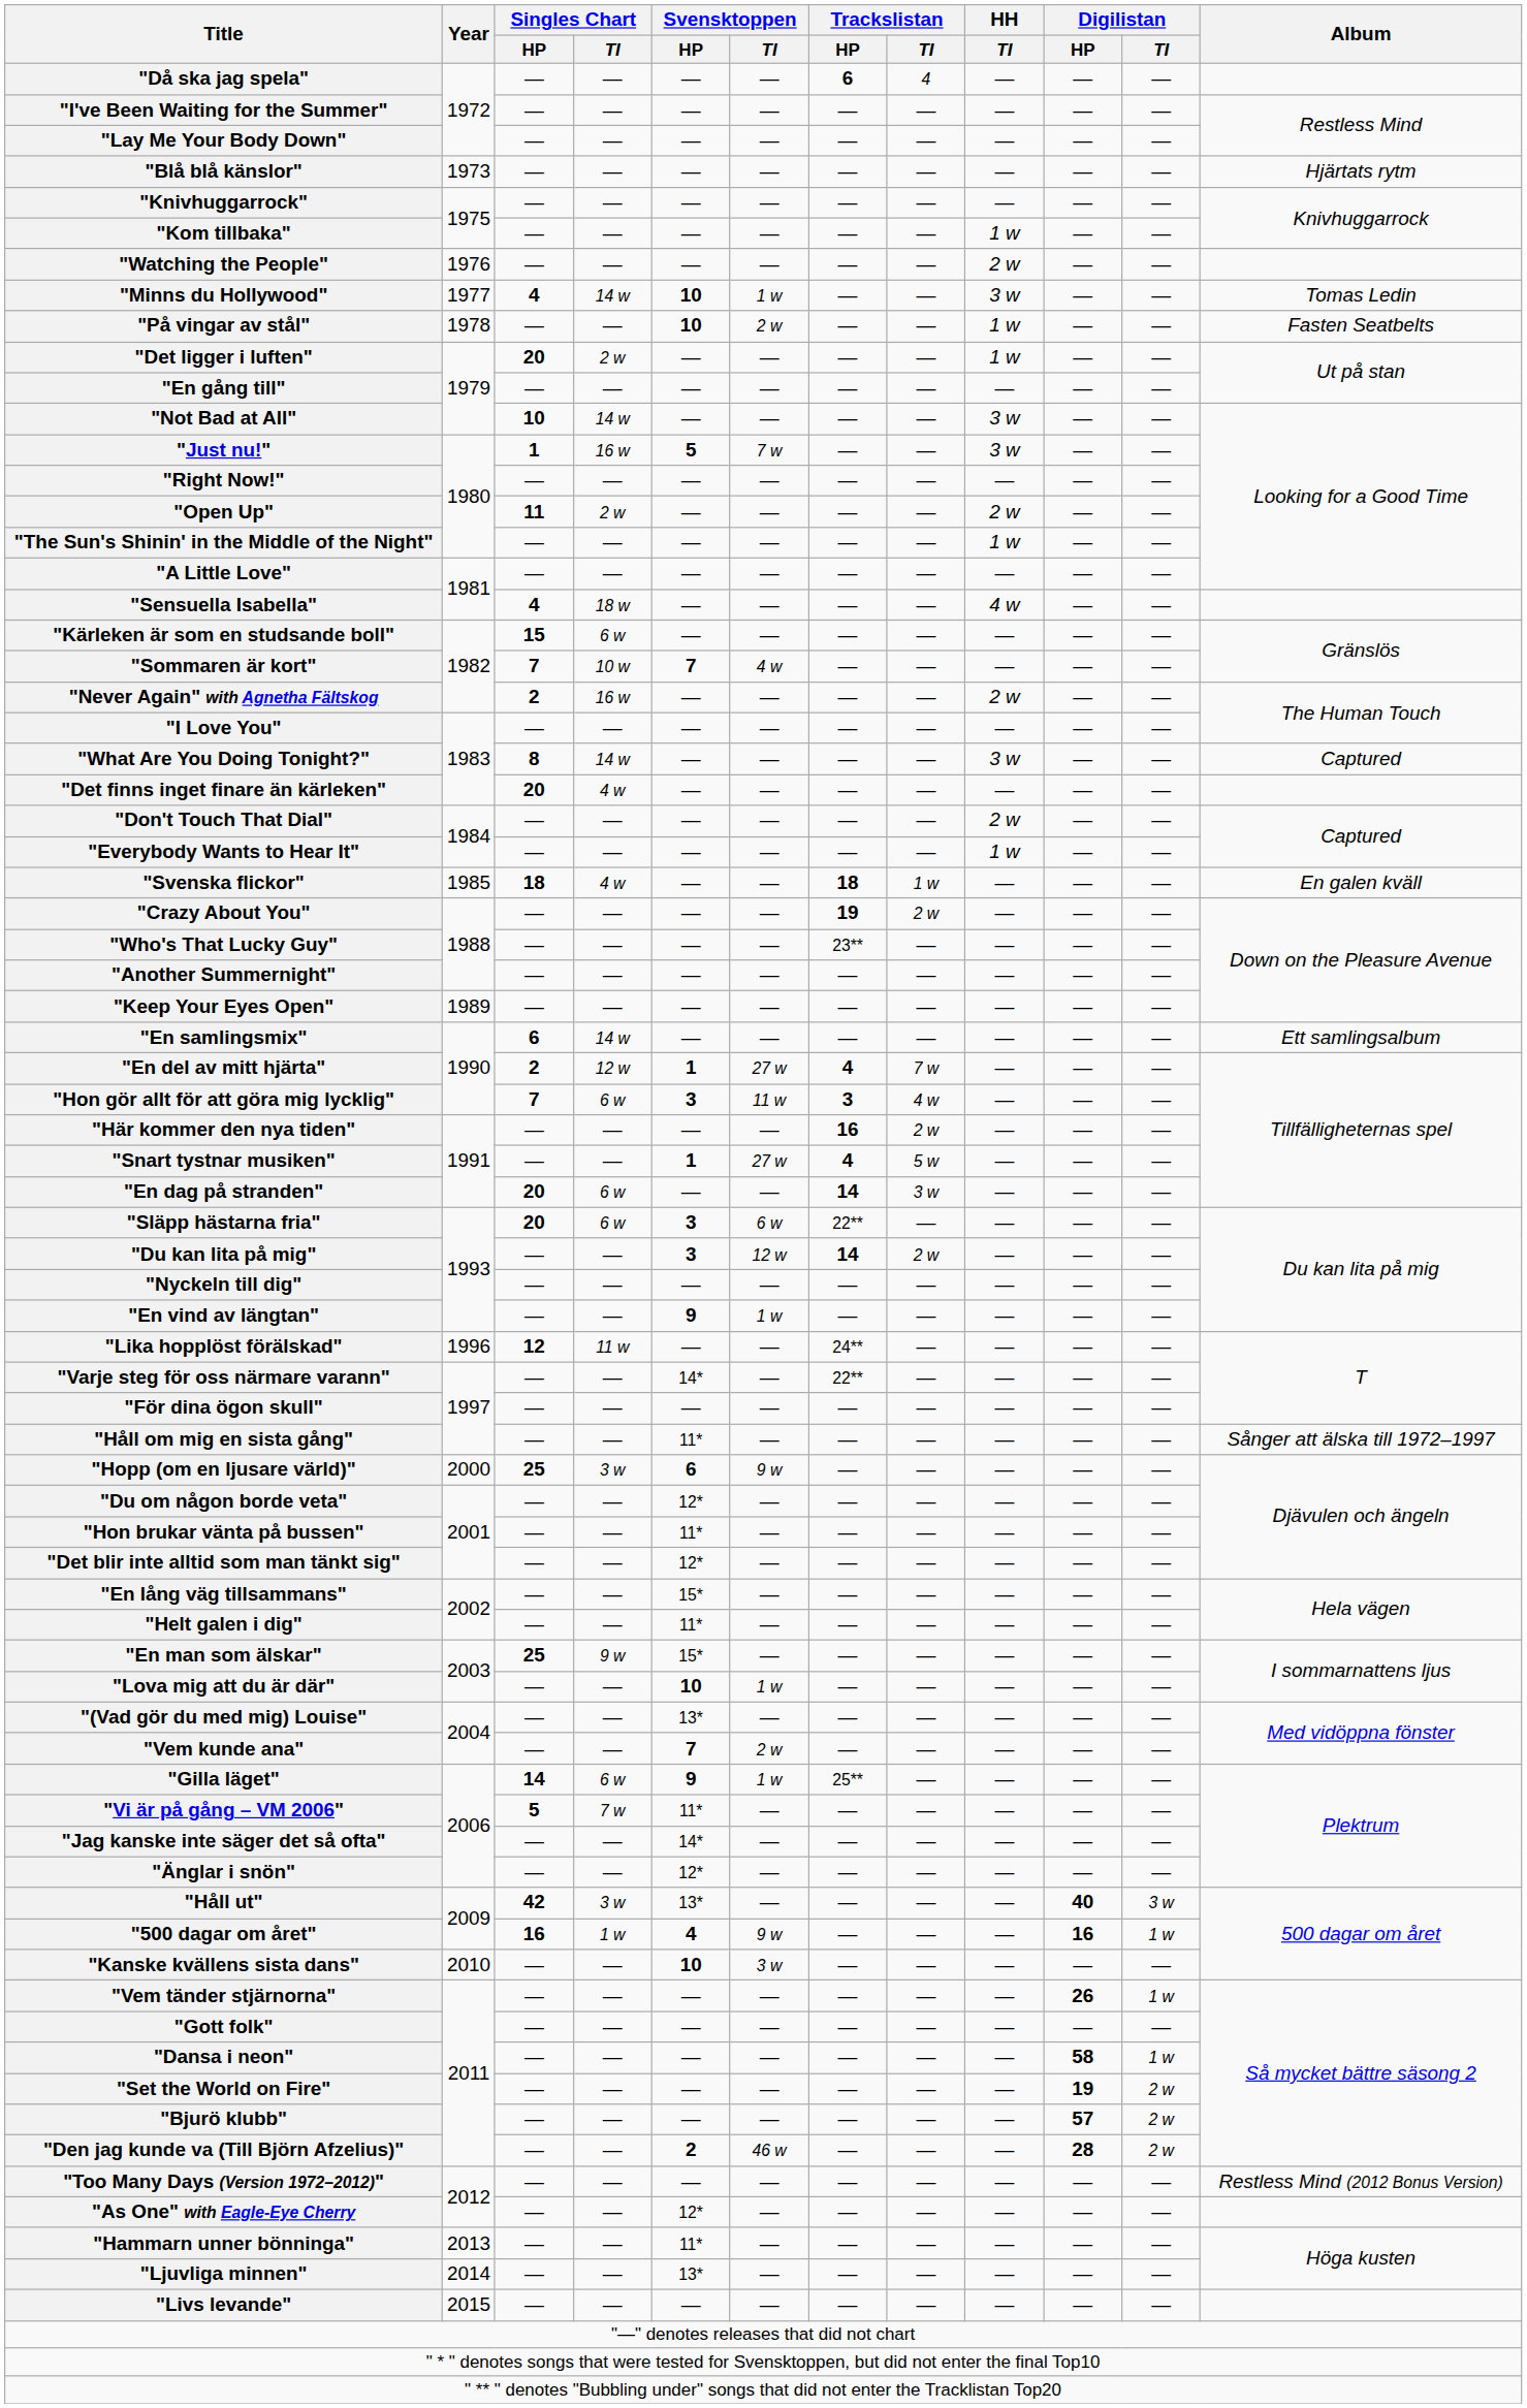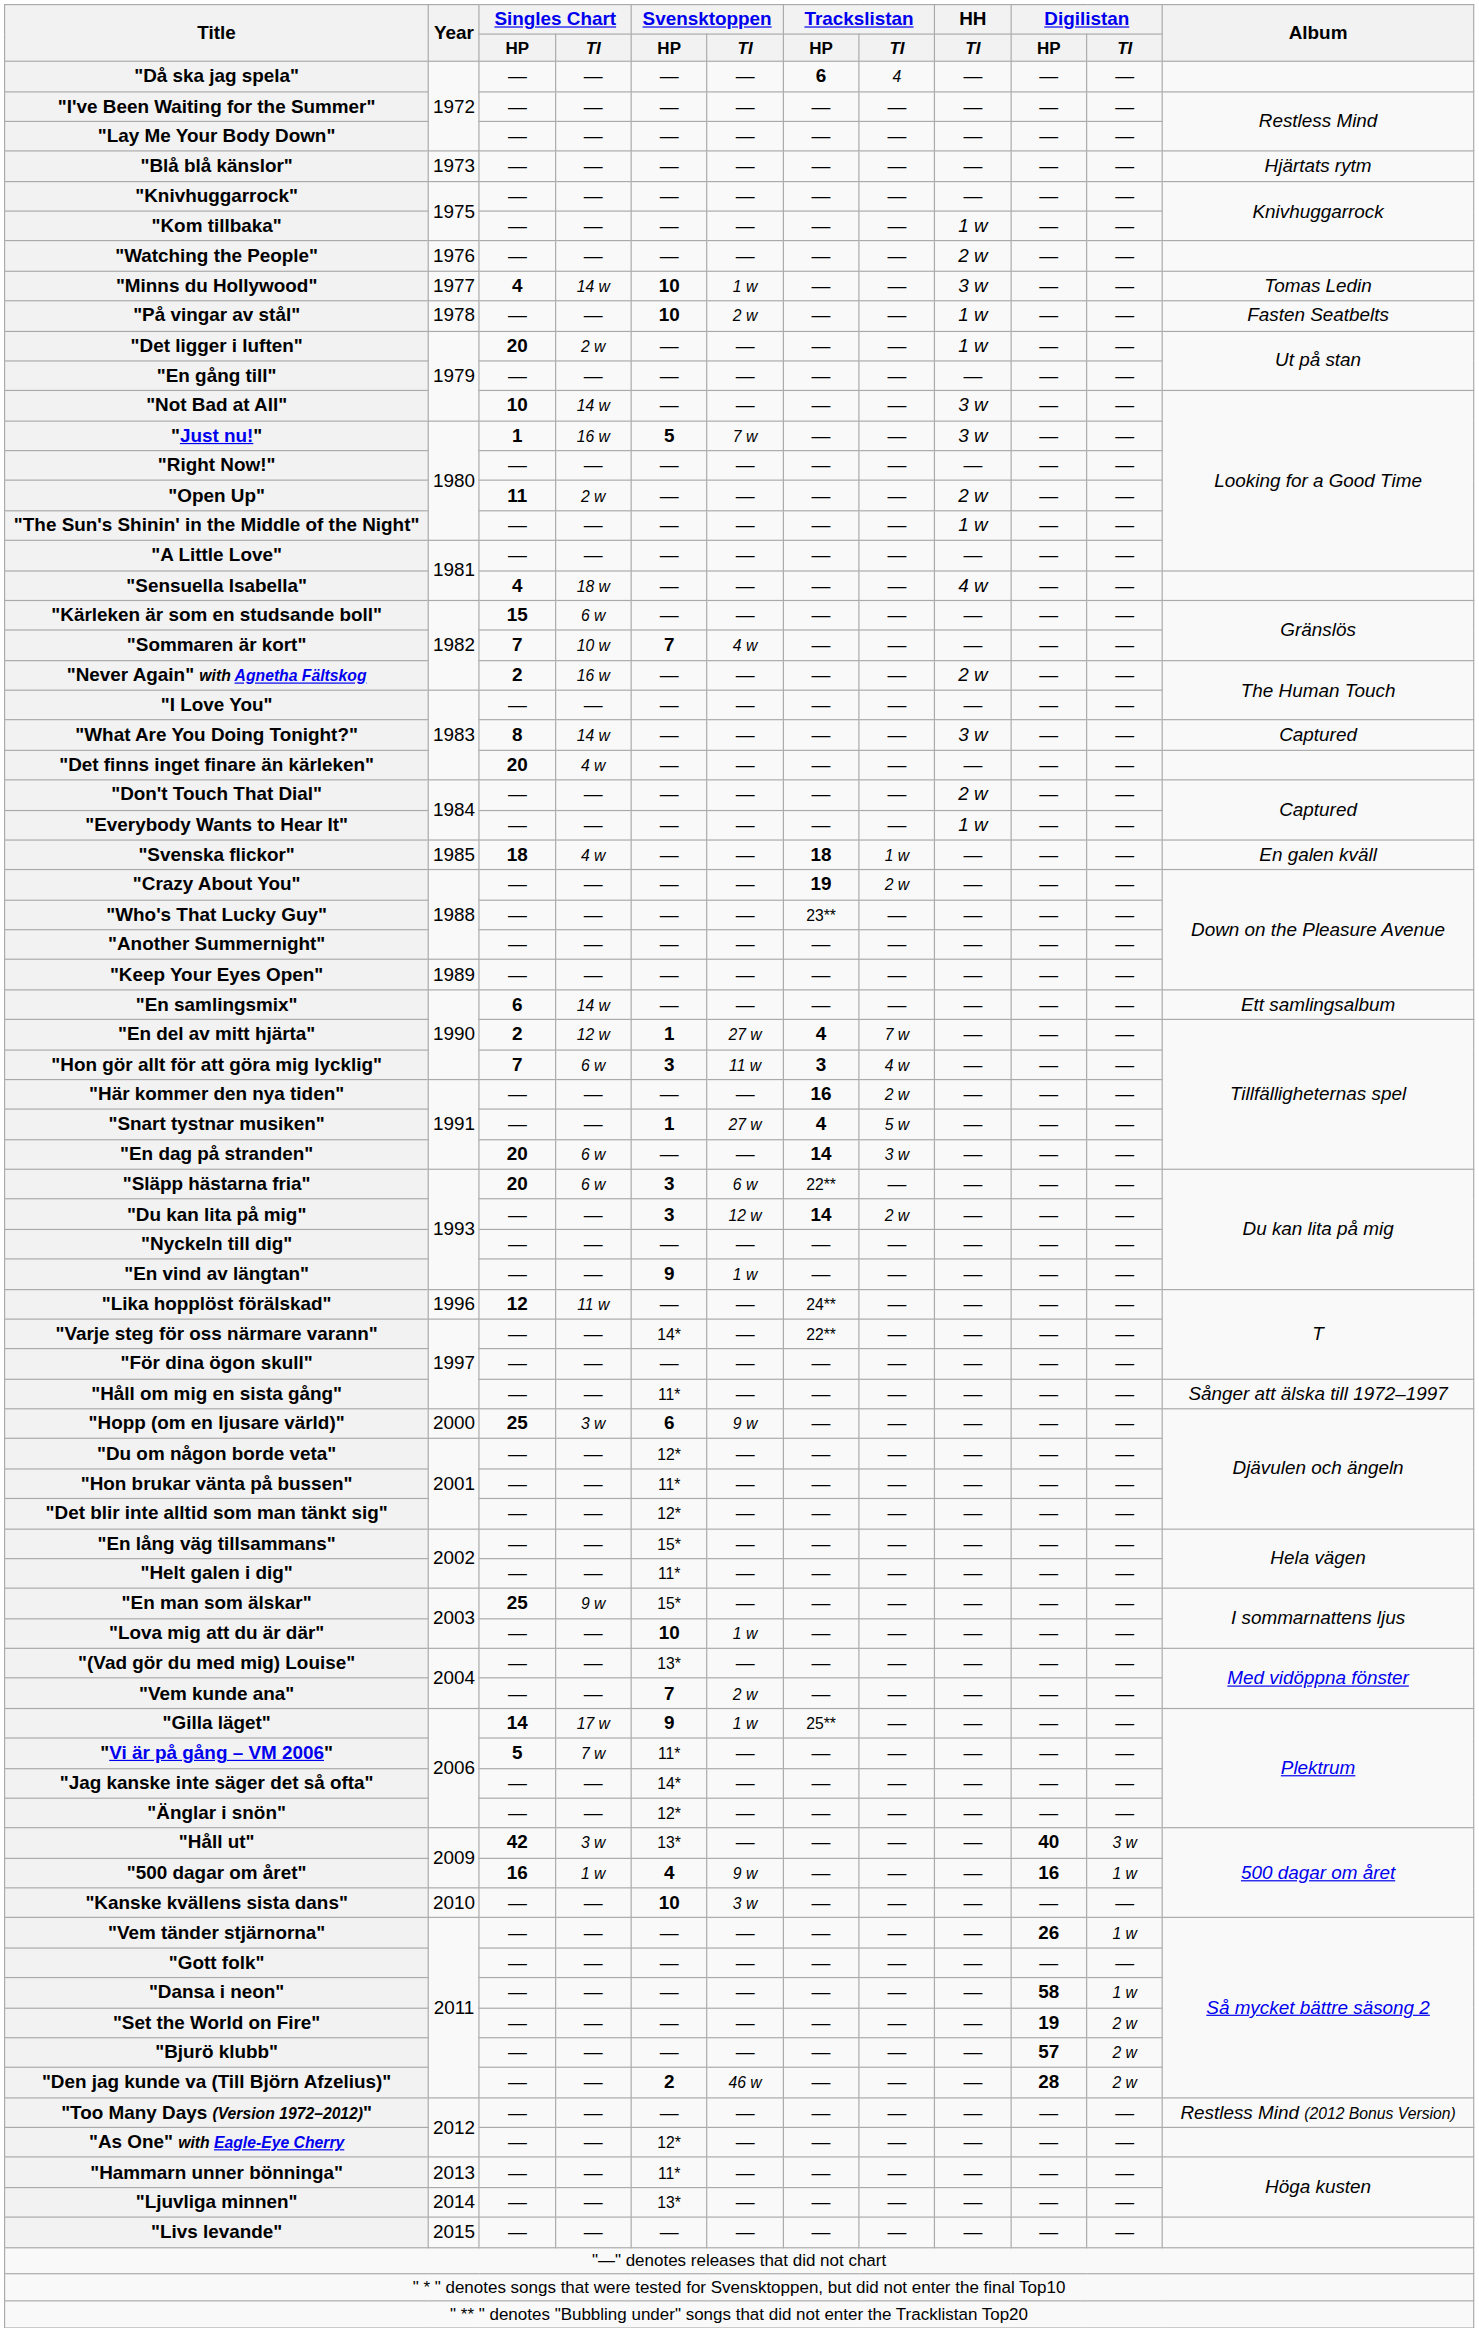"Gilla läget" | Singles Chart / TI: 6 w -> 17 w
